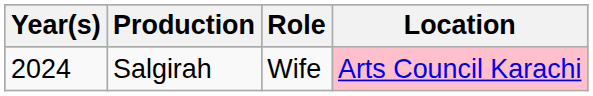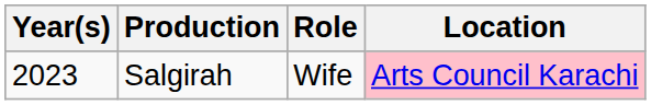Salgirah | Year(s): 2024 -> 2023
